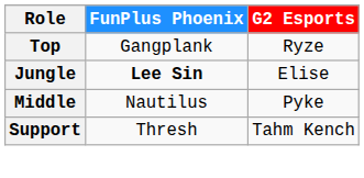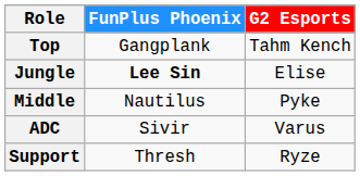Top | G2 Esports: Ryze -> Tahm Kench
+ row: ADC | Sivir | Varus
Support | G2 Esports: Tahm Kench -> Ryze
